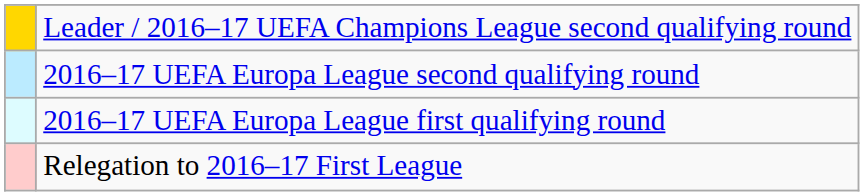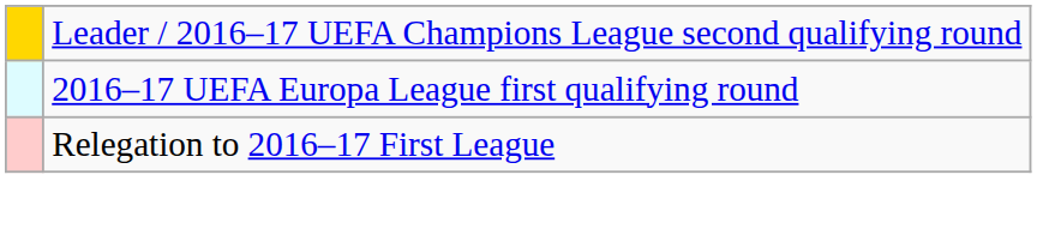- row: 2016–17 UEFA Europa League second qualifying round
